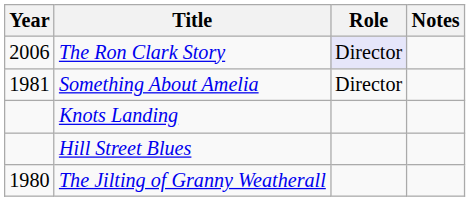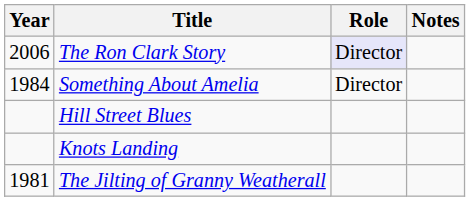Something About Amelia | Year: 1981 -> 1984
rows swapped: Hill Street Blues <-> Knots Landing
The Jilting of Granny Weatherall | Year: 1980 -> 1981
